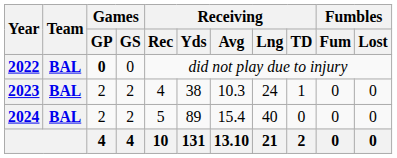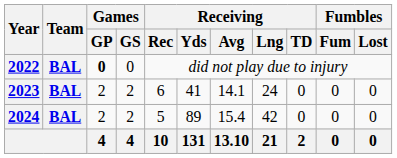2023 | Receiving / Rec: 4 -> 6
2023 | Receiving / Yds: 38 -> 41
2023 | Receiving / Avg: 10.3 -> 14.1
2023 | Receiving / TD: 1 -> 0
2024 | Receiving / Lng: 40 -> 42
